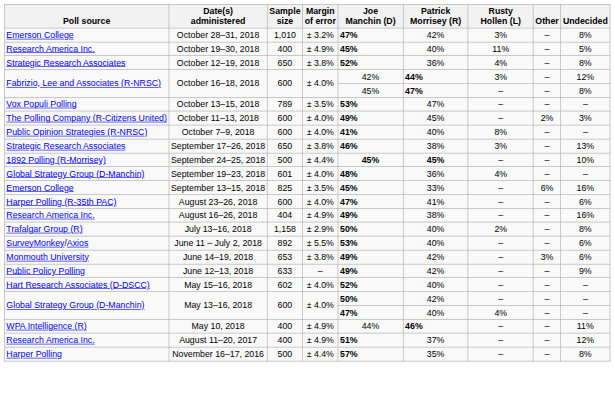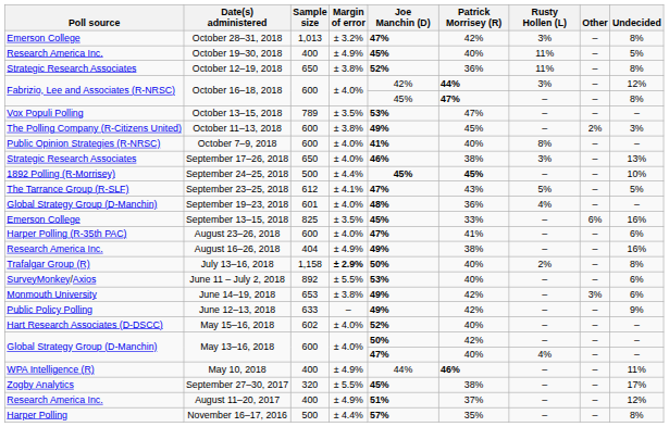October 28–31, 2018 | Sample size: 1,010 -> 1,013
October 12–19, 2018 | Rusty Hollen (L): 4% -> 11%
October 11–13, 2018 | Margin of error: ± 4.0% -> ± 3.8%
September 17–26, 2018 | Margin of error: ± 3.8% -> ± 4.0%
+ row: The Tarrance Group (R-SLF) | September 23–25, 2018 | 612 | ± 4.1% | 47% | 43% | 5% | – | 5%
July 13–16, 2018 | Margin of error: normal -> bold
+ row: Zogby Analytics | September 27–30, 2017 | 320 | ± 5.5% | 45% | 38% | – | – | 17%
